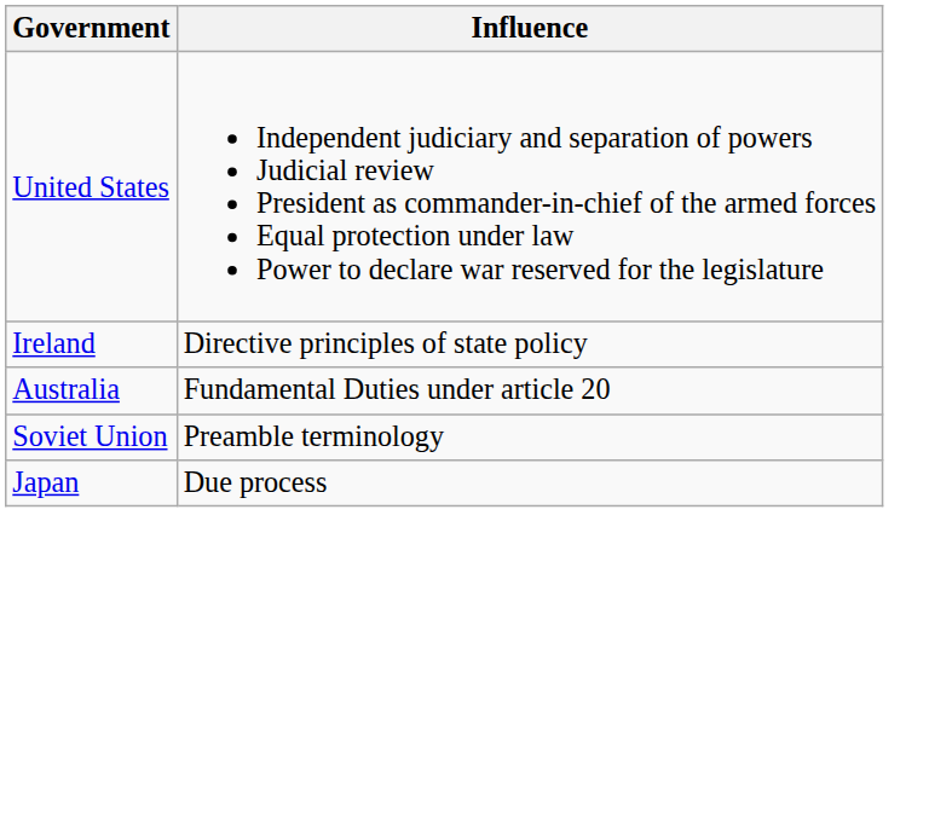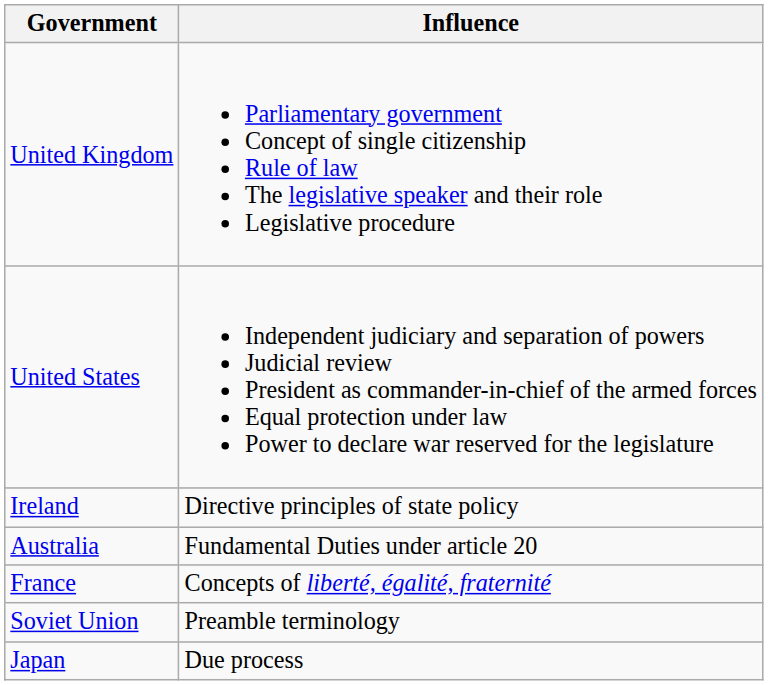+ row: United Kingdom | Parliamentary government Concept of single citizenship Rule of law The legislative speaker and their role Legislative procedure
+ row: France | Concepts of liberté, égalité, fraternité
